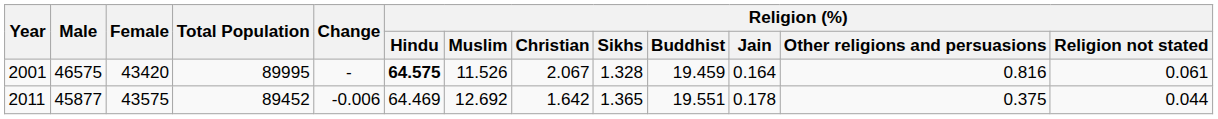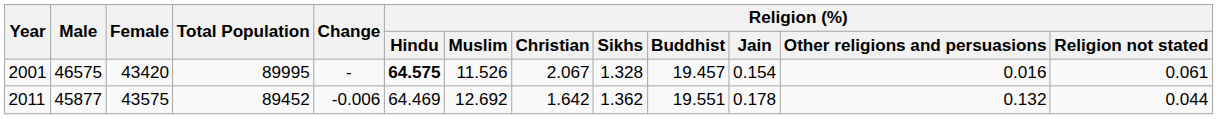2001 | Religion (%) / Buddhist: 19.459 -> 19.457
2001 | Religion (%) / Jain: 0.164 -> 0.154
2001 | Religion (%) / Other religions and persuasions: 0.816 -> 0.016
2011 | Religion (%) / Sikhs: 1.365 -> 1.362
2011 | Religion (%) / Other religions and persuasions: 0.375 -> 0.132
